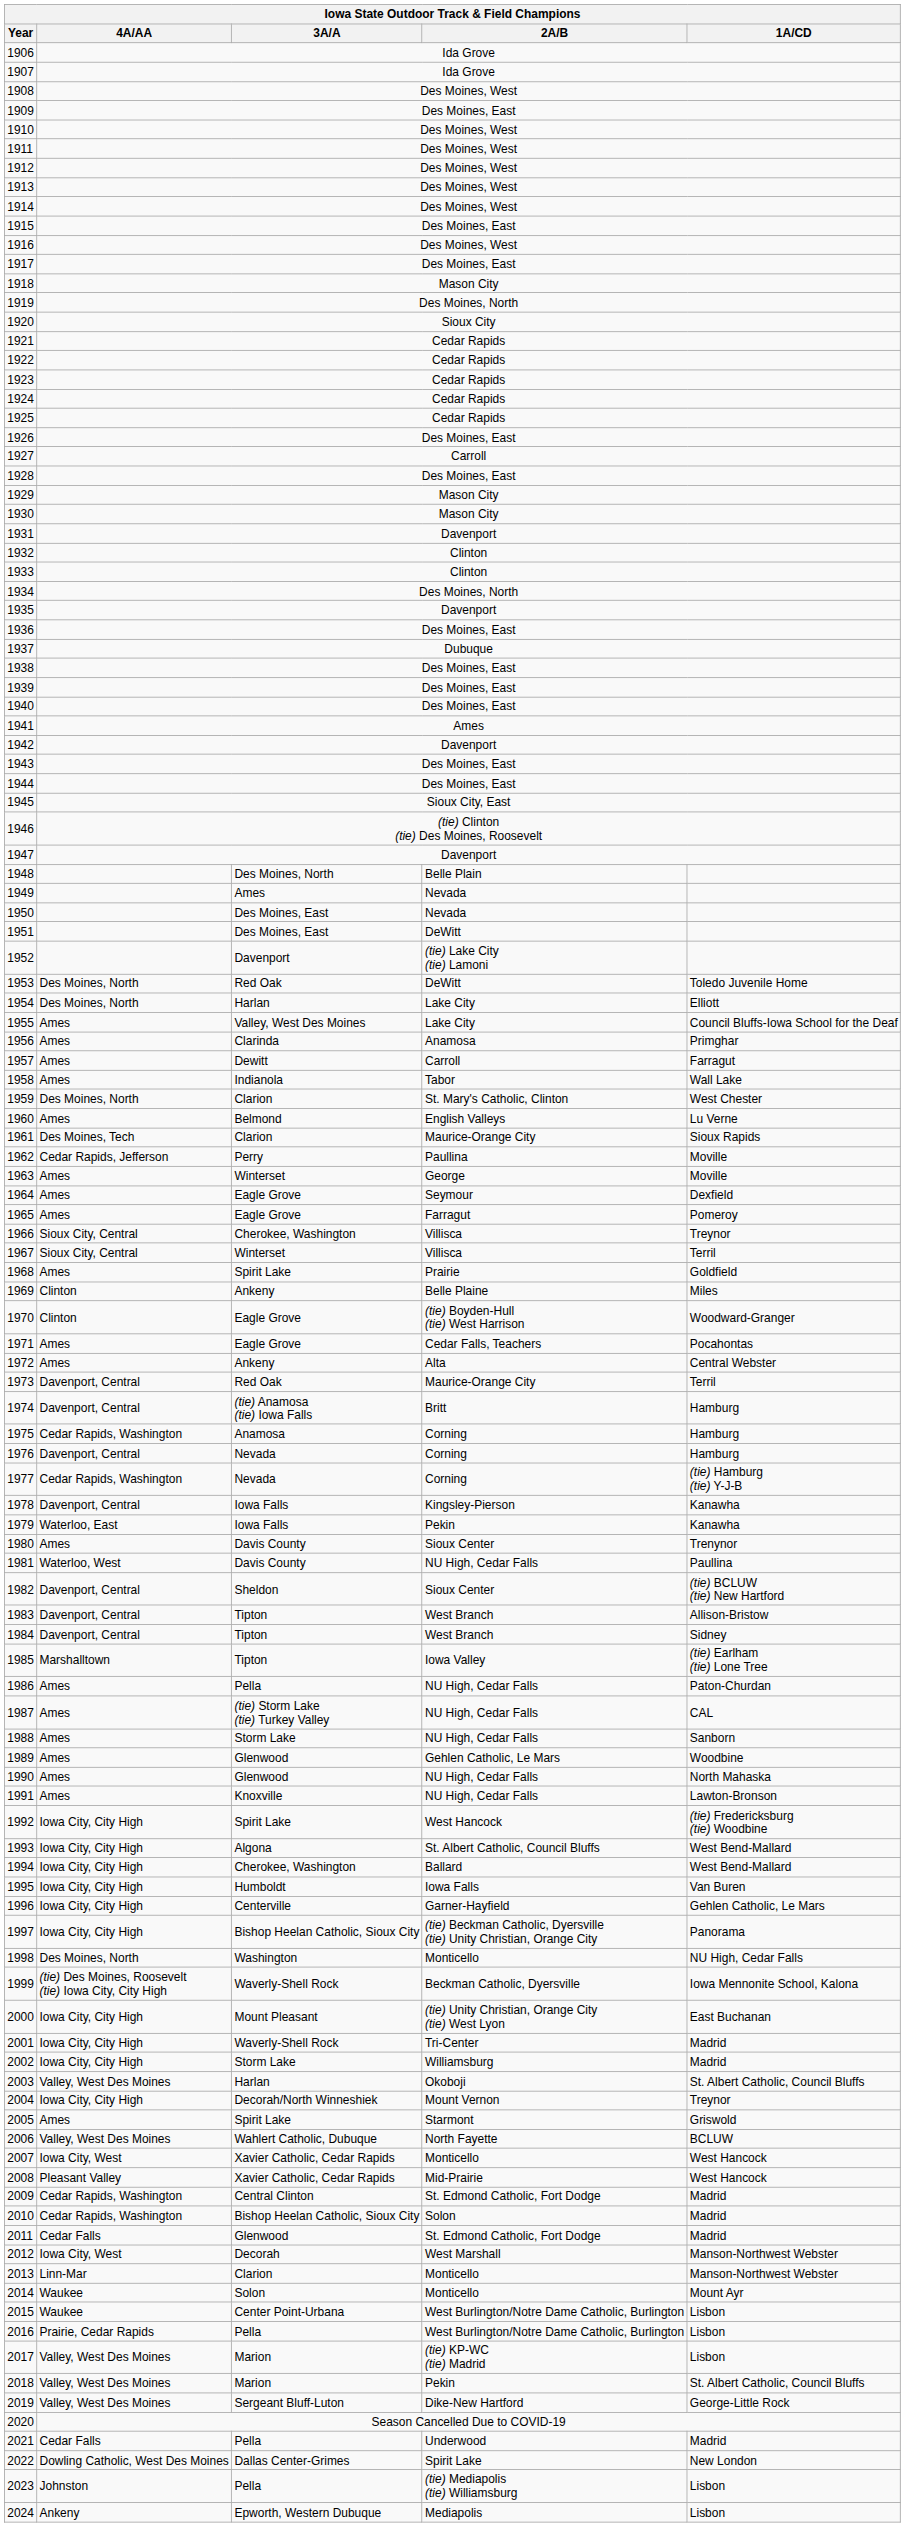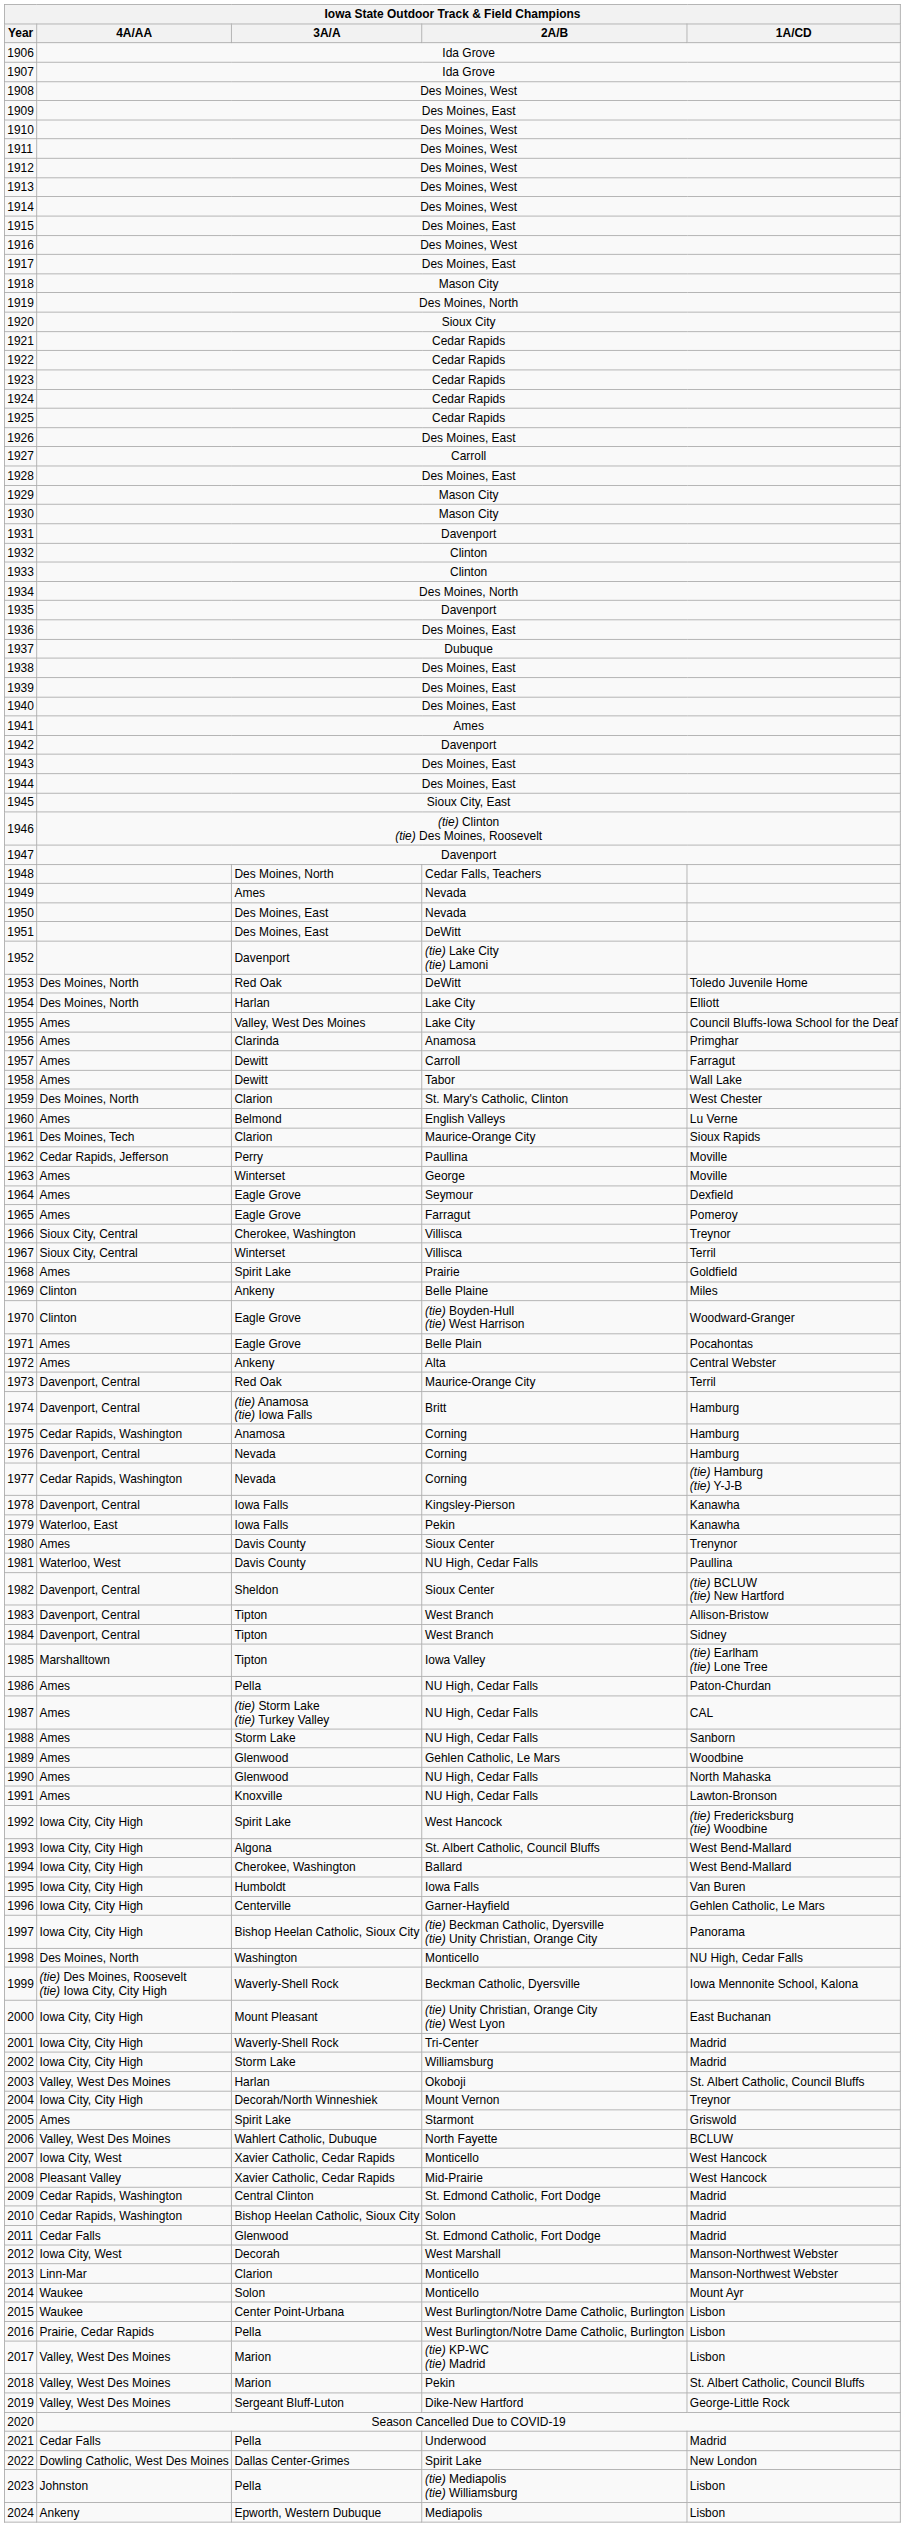1948 | 2A/B: Belle Plain -> Cedar Falls, Teachers
1958 | 3A/A: Indianola -> Dewitt
1971 | 2A/B: Cedar Falls, Teachers -> Belle Plain
